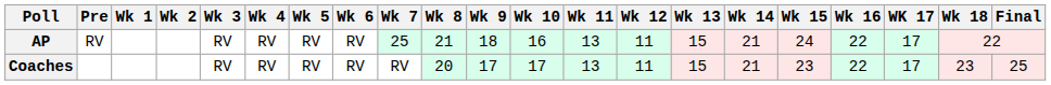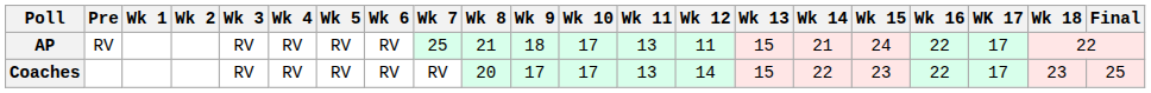AP | Wk 10: 16 -> 17
Coaches | Wk 12: 11 -> 14
Coaches | Wk 14: 21 -> 22
